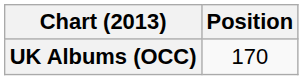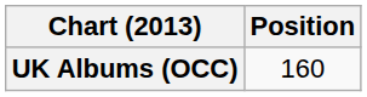UK Albums (OCC) | Position: 170 -> 160
